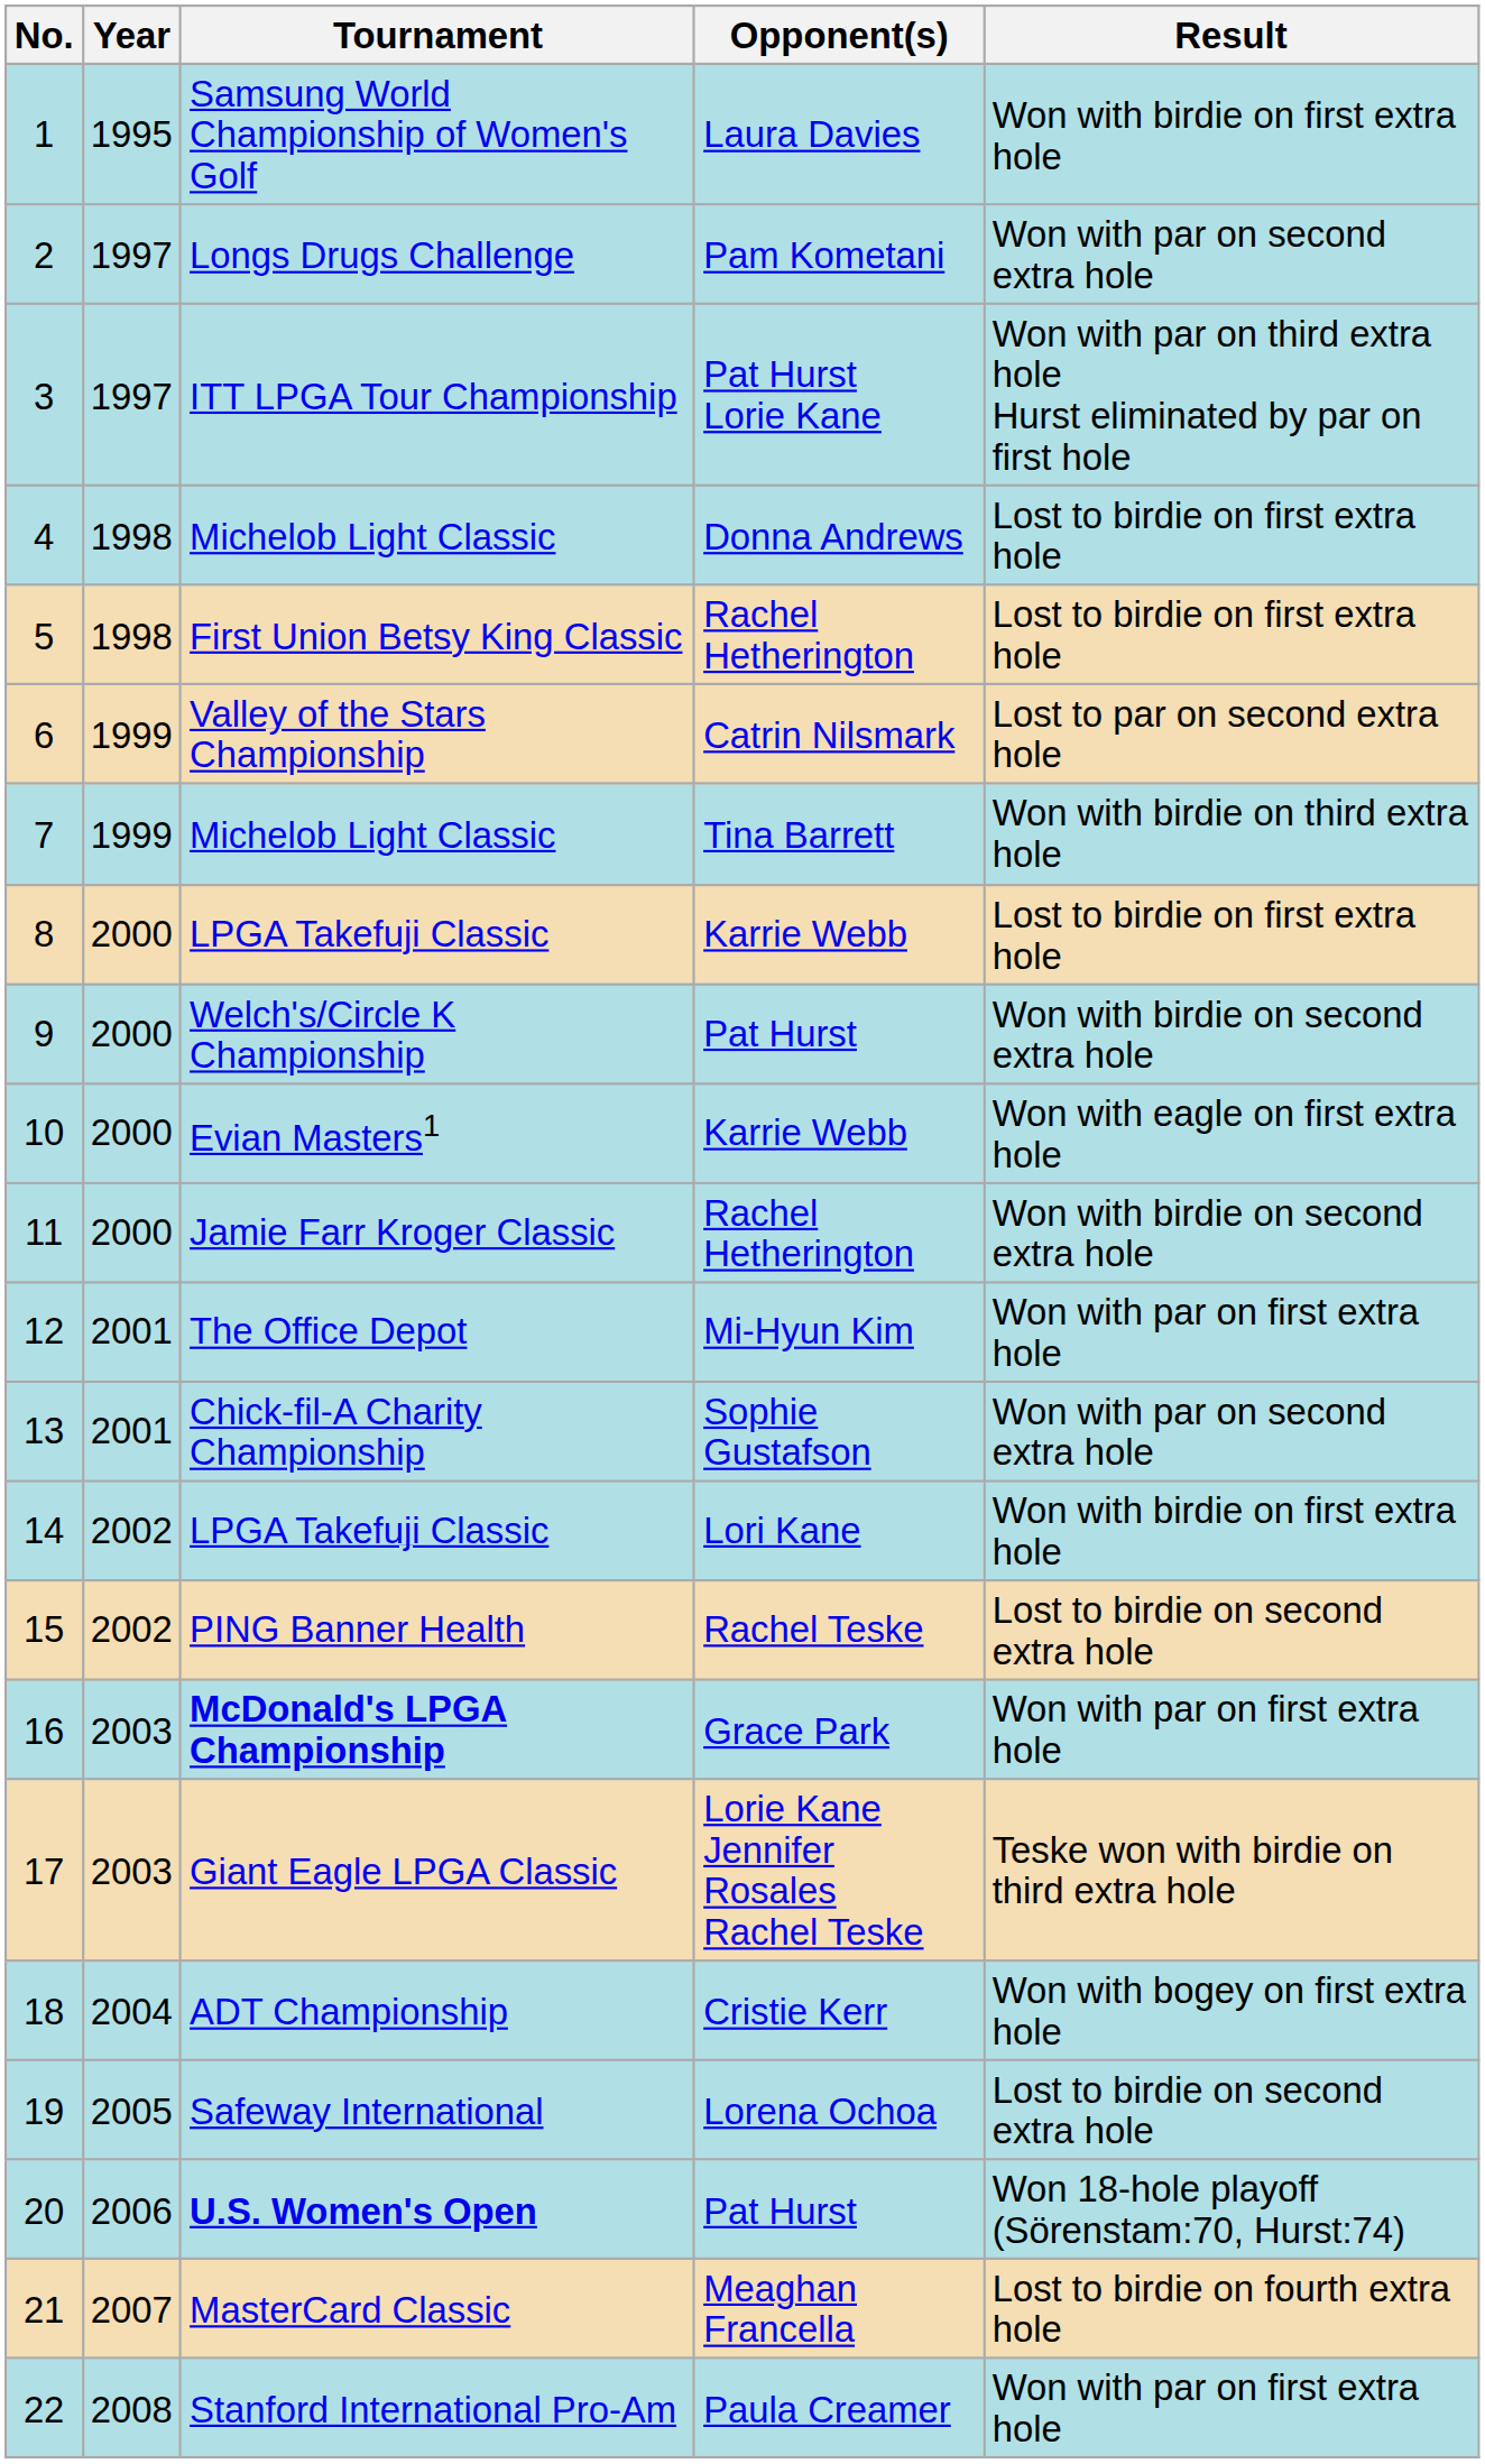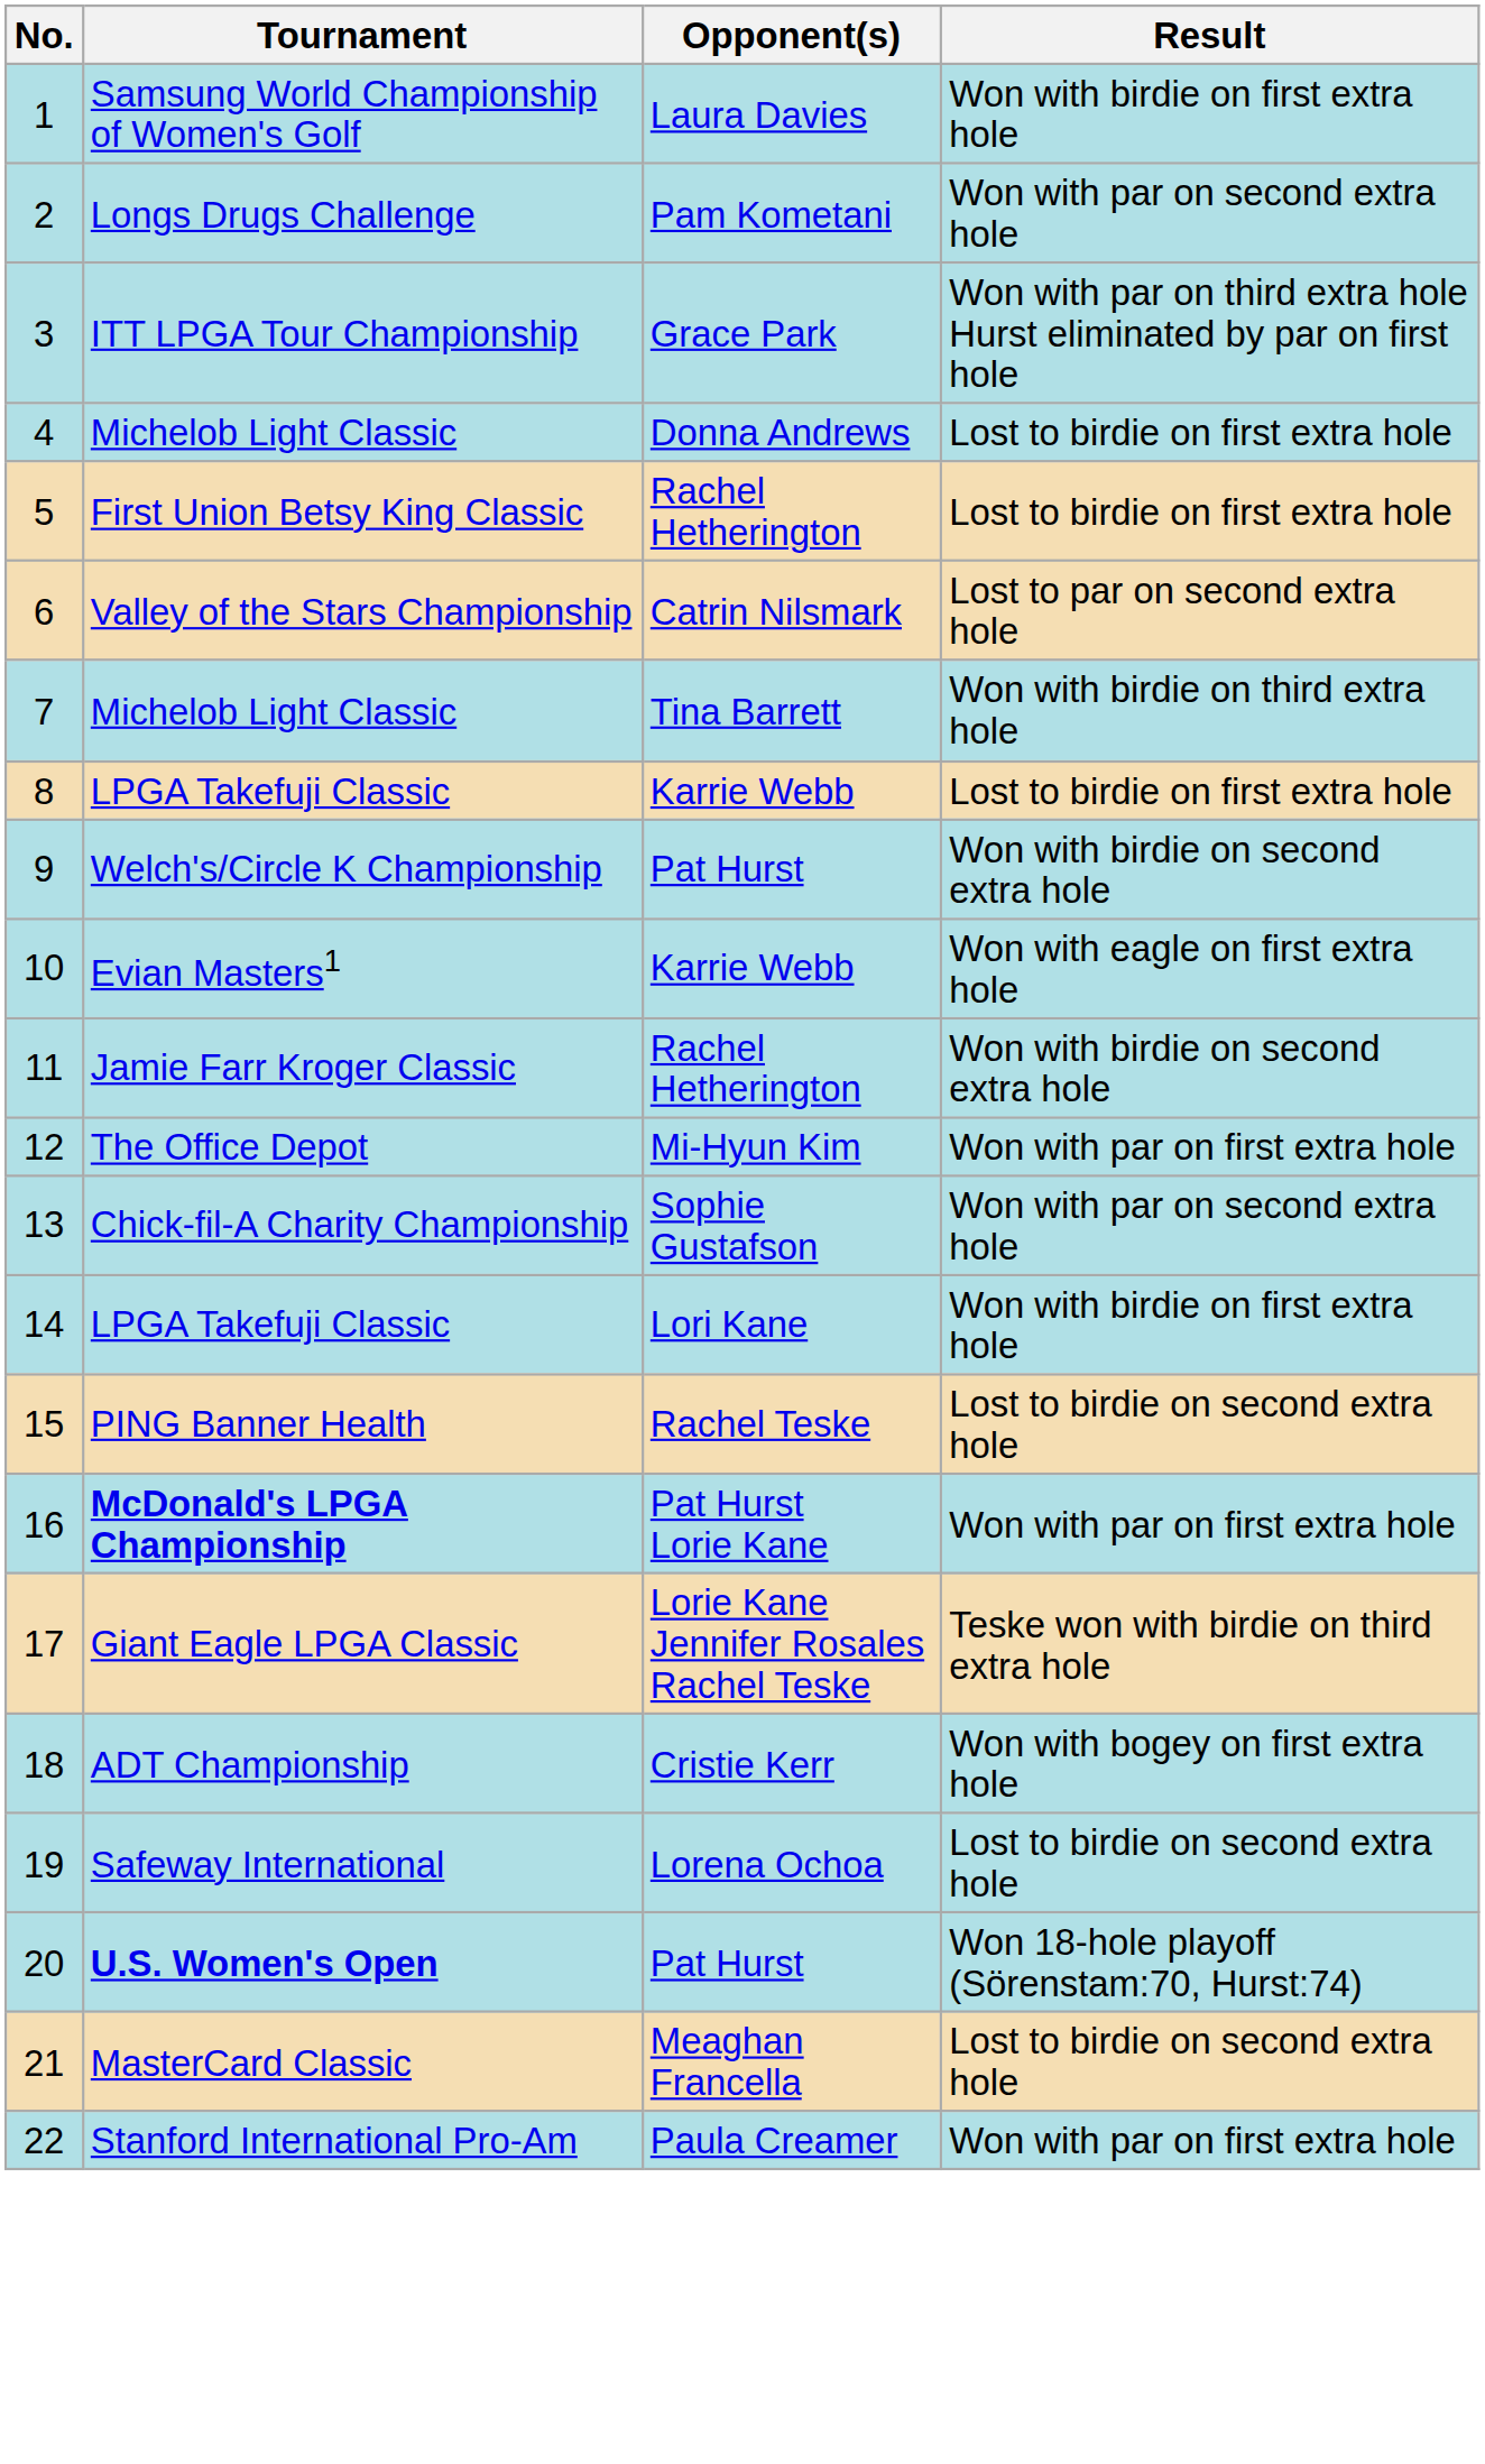- column: Year | 1995 | 1997 | 1997 | 1998 | 1998 | 1999 | 1999 | 2000 | 2000 | 2000 | 2000 | 2001 | 2001 | 2002 | 2002 | 2003 | 2003 | 2004 | 2005 | 2006 | 2007 | 2008
ITT LPGA Tour Championship | Opponent(s): Pat Hurst Lorie Kane -> Grace Park
McDonald's LPGA Championship | Opponent(s): Grace Park -> Pat Hurst Lorie Kane
MasterCard Classic | Result: Lost to birdie on fourth extra hole -> Lost to birdie on second extra hole
